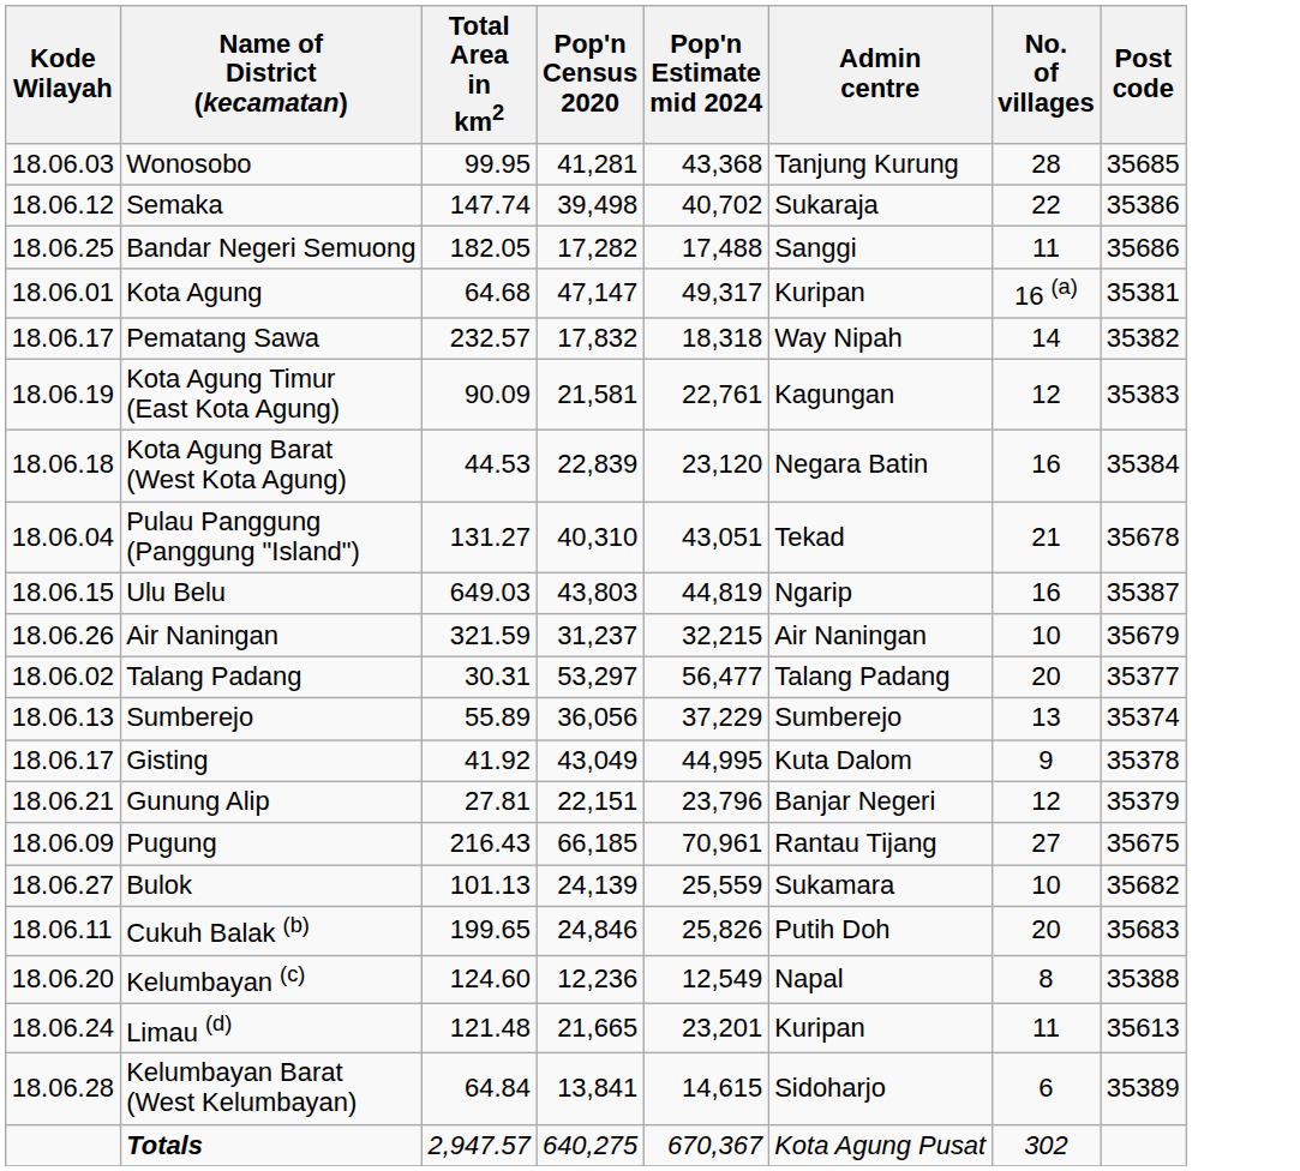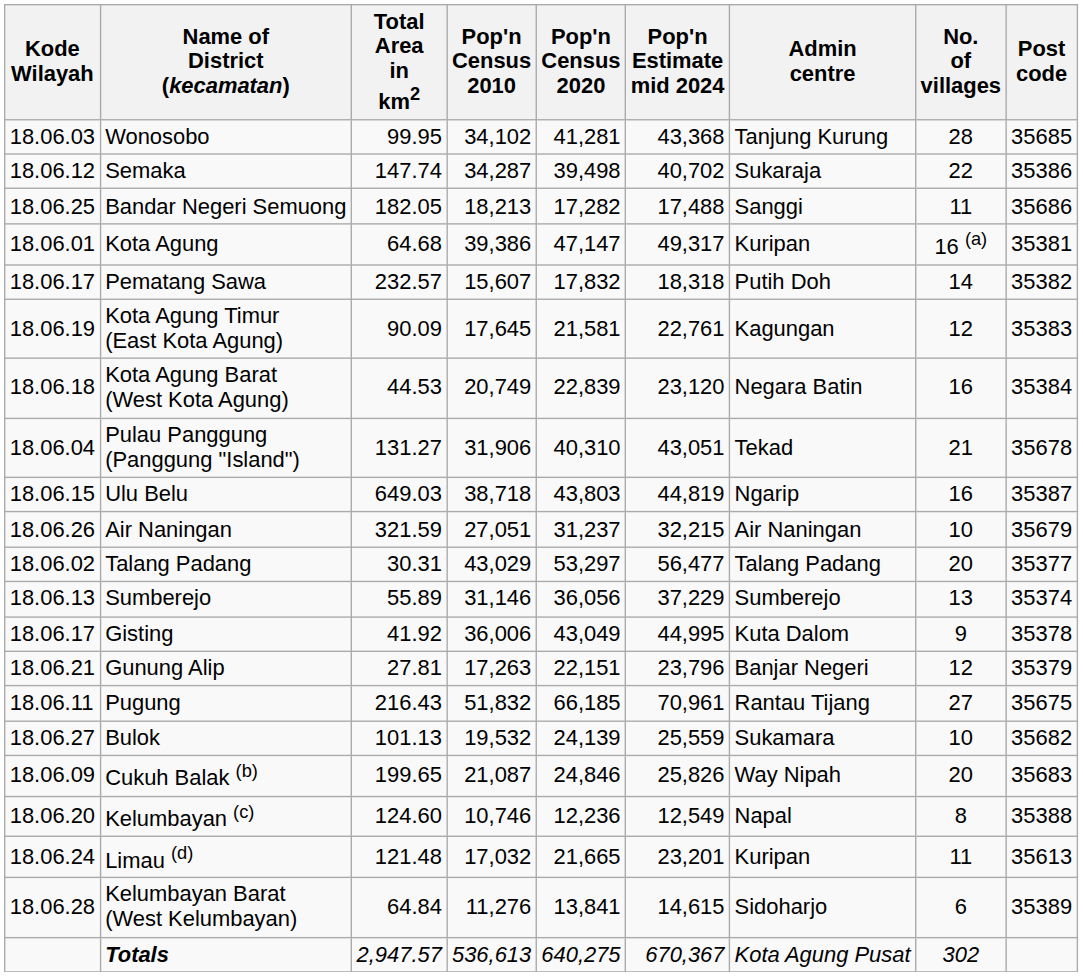+ column: Pop'n Census 2010 | 34,102 | 34,287 | 18,213 | 39,386 | 15,607 | 17,645 | 20,749 | 31,906 | 38,718 | 27,051 | 43,029 | 31,146 | 36,006 | 17,263 | 51,832 | 19,532 | 21,087 | 10,746 | 17,032 | 11,276 | 536,613
Pematang Sawa | Admin centre: Way Nipah -> Putih Doh
Pugung | Kode Wilayah: 18.06.09 -> 18.06.11
Cukuh Balak (b) | Kode Wilayah: 18.06.11 -> 18.06.09
Cukuh Balak (b) | Admin centre: Putih Doh -> Way Nipah
